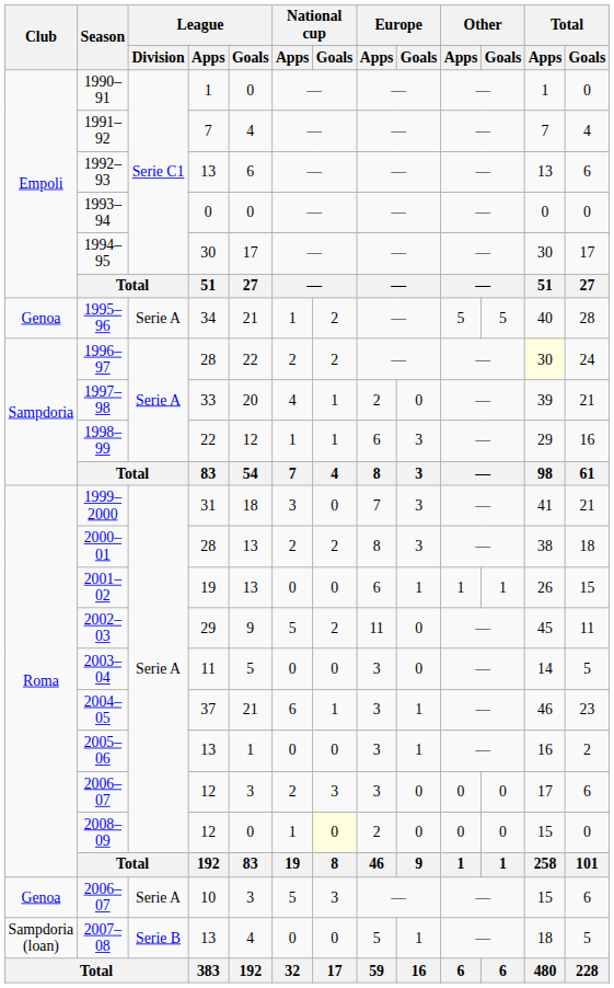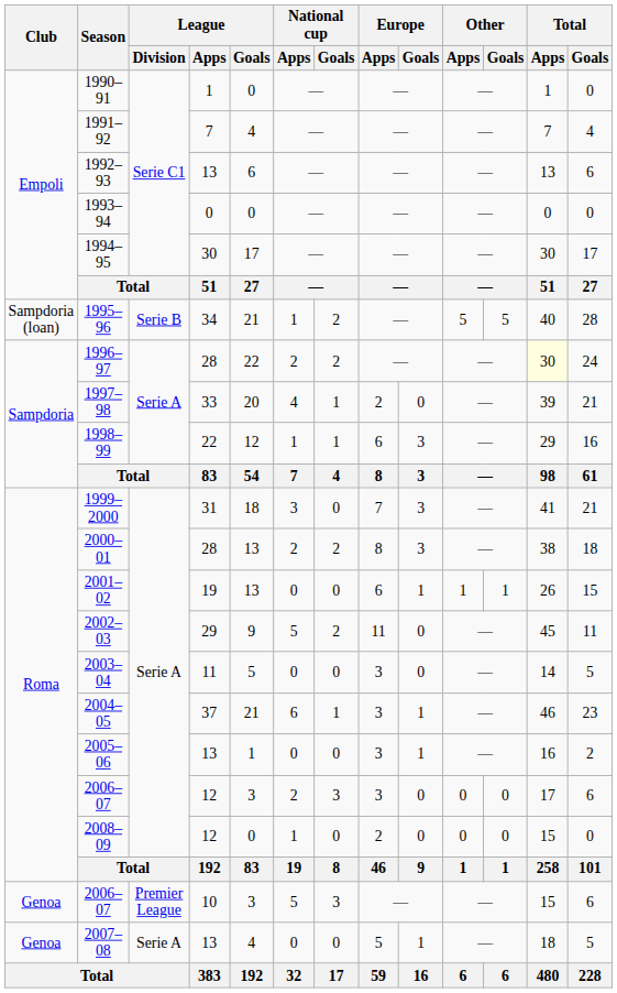1995–96 | Club: Genoa -> Sampdoria (loan)
1995–96 | League / Division: Serie A -> Serie B
2008–09 | National cup / Goals: lightyellow background -> no background
2006–07 / 10 | League / Division: Serie A -> Premier League
2007–08 | Club: Sampdoria (loan) -> Genoa
2007–08 | League / Division: Serie B -> Serie A
